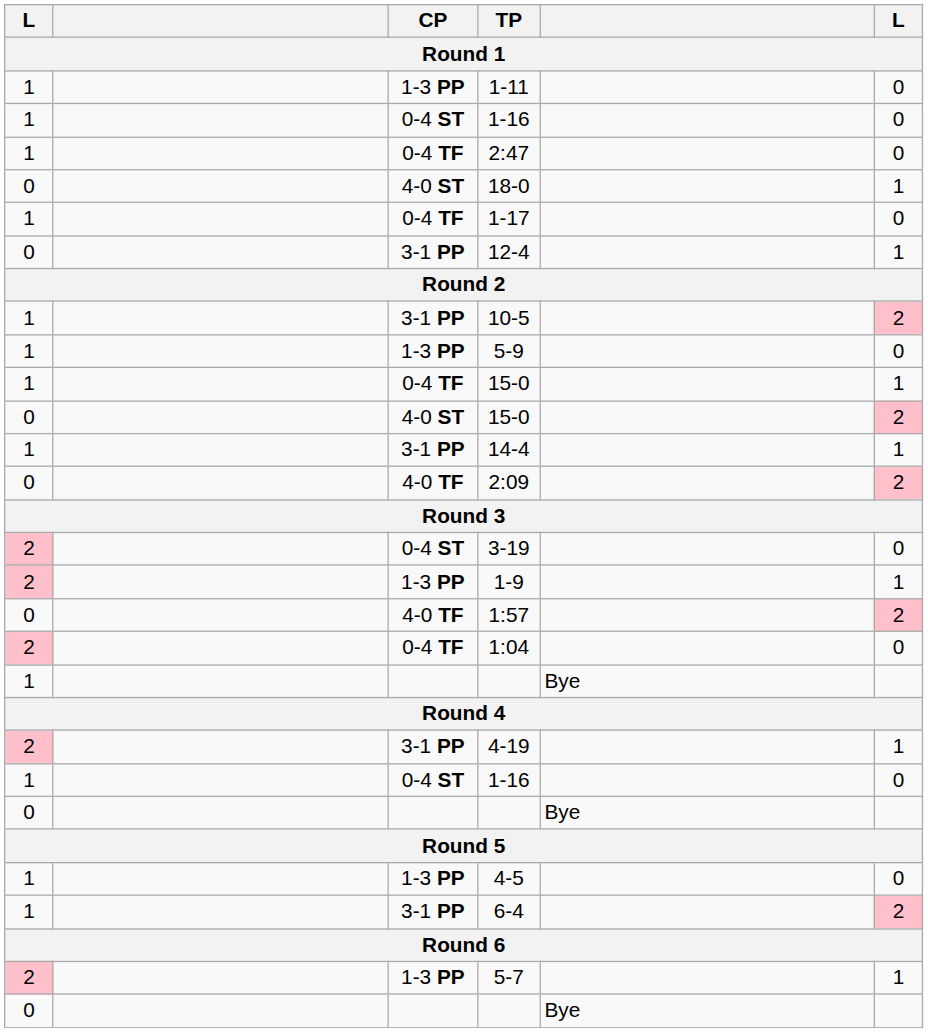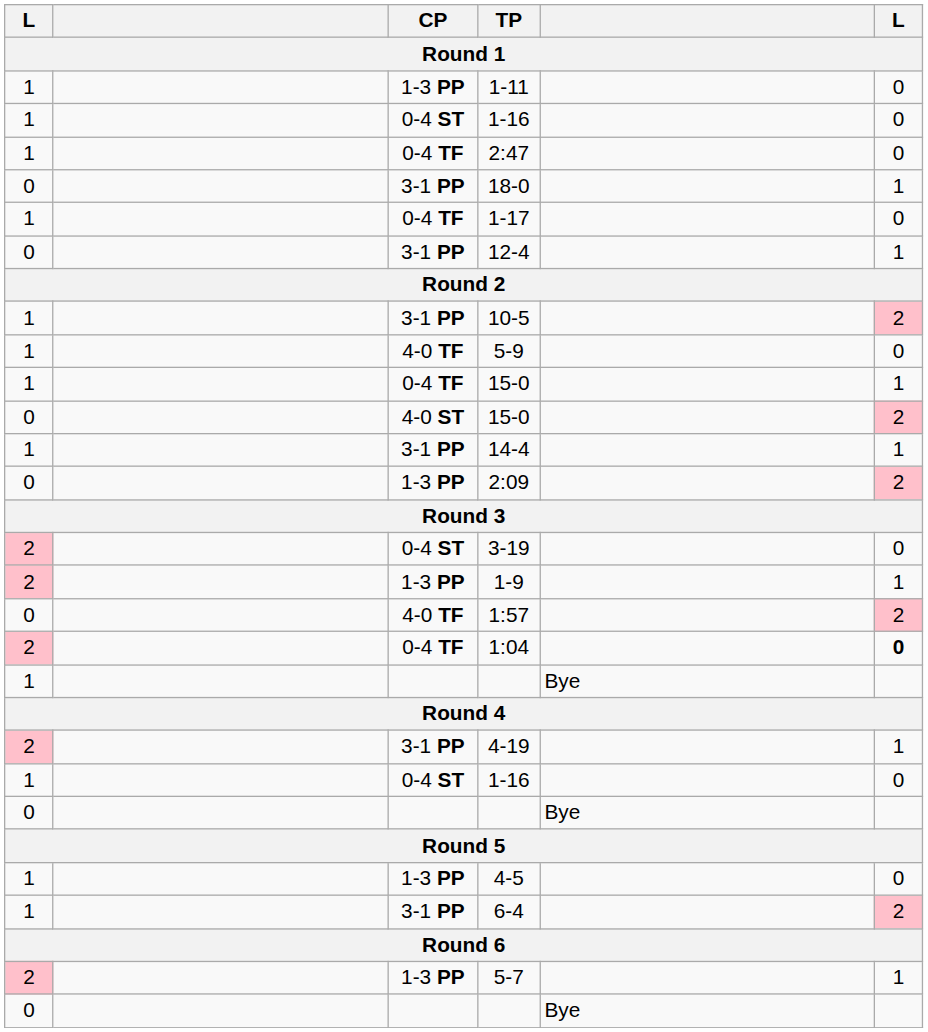18-0 | CP: 4-0 ST -> 3-1 PP
5-9 | CP: 1-3 PP -> 4-0 TF
2:09 | CP: 4-0 TF -> 1-3 PP
1:04 | column 6: normal -> bold
